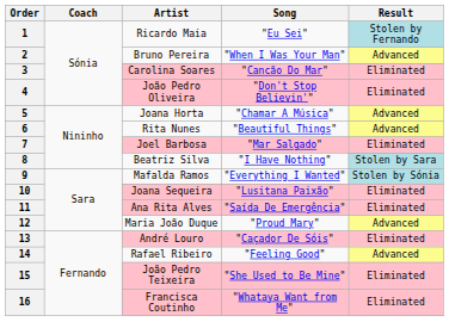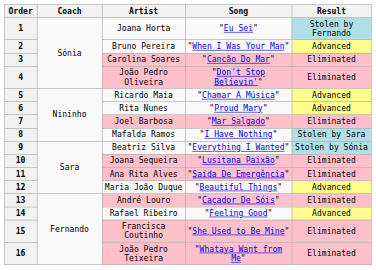1 | Artist: Ricardo Maia -> Joana Horta
5 | Artist: Joana Horta -> Ricardo Maia
6 | Song: "Beautiful Things" -> "Proud Mary"
8 | Artist: Beatriz Silva -> Mafalda Ramos
9 | Artist: Mafalda Ramos -> Beatriz Silva
12 | Song: "Proud Mary" -> "Beautiful Things"
15 | Artist: João Pedro Teixeira -> Francisca Coutinho
16 | Artist: Francisca Coutinho -> João Pedro Teixeira
